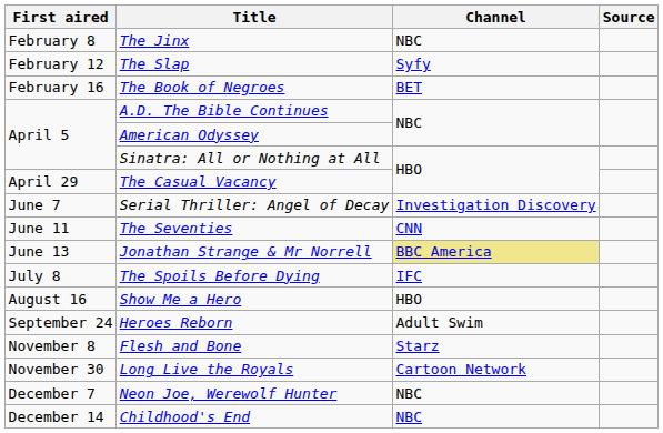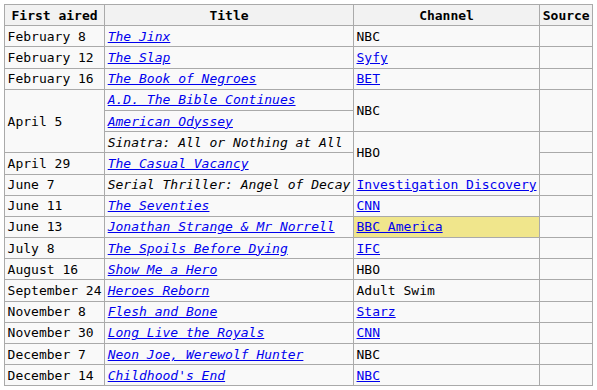Long Live the Royals | Channel: Cartoon Network -> CNN
